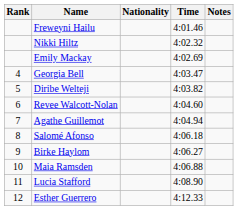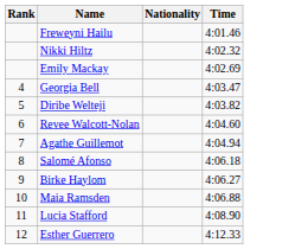- column: Notes
